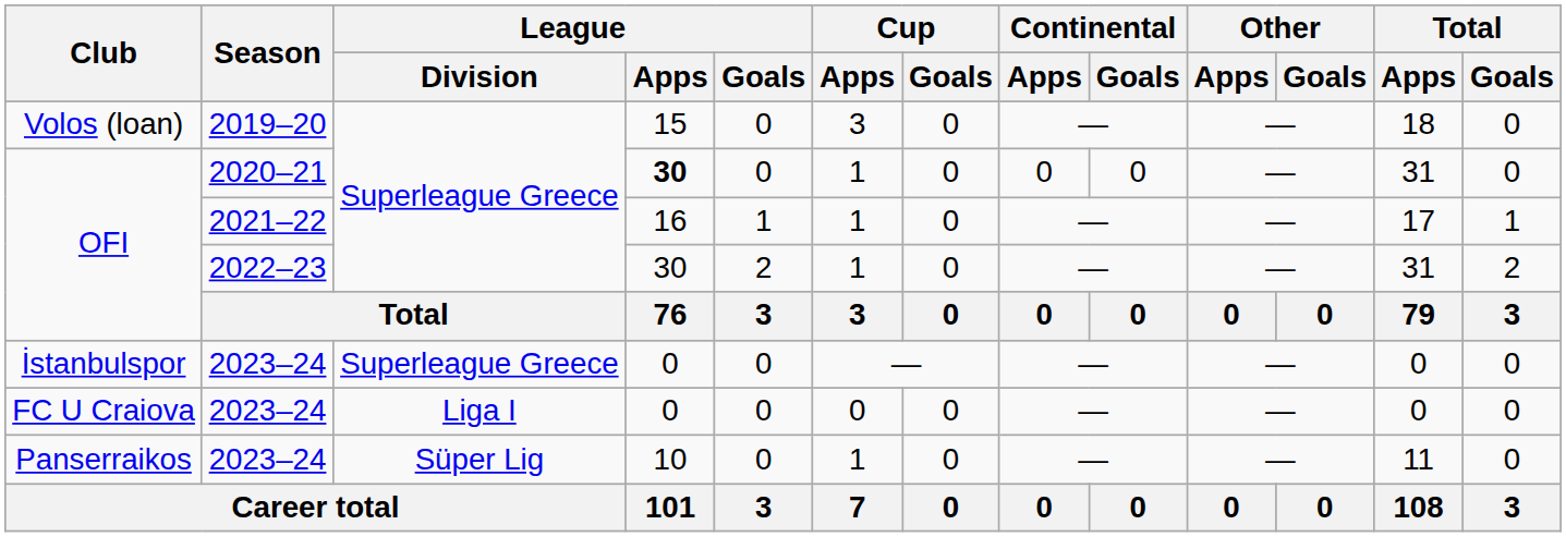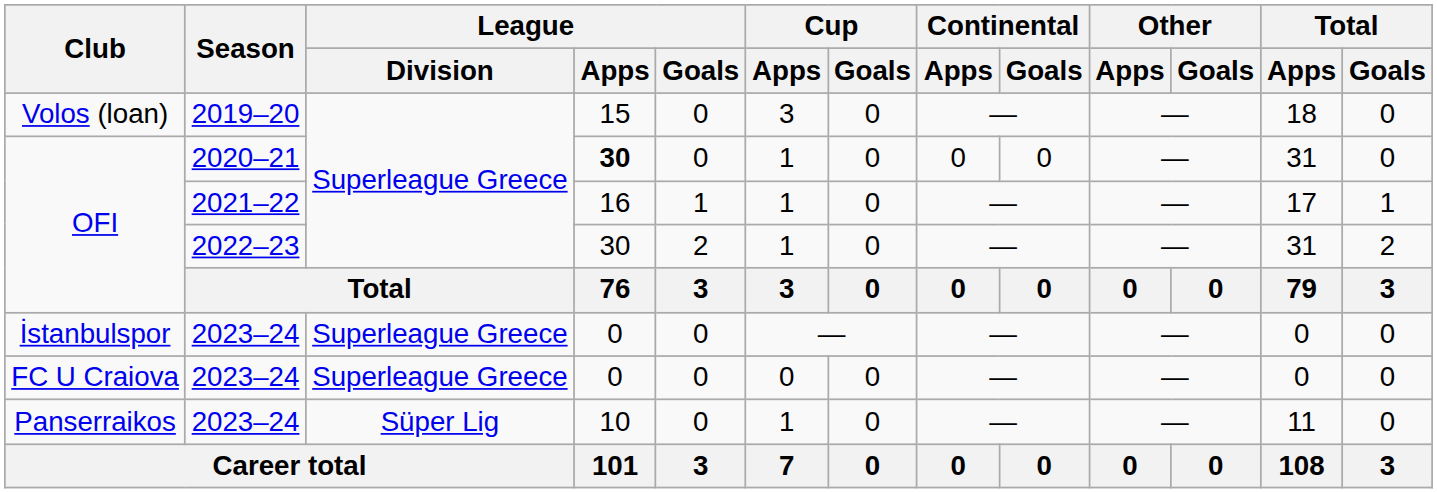FC U Craiova | League / Division: Liga I -> Superleague Greece
